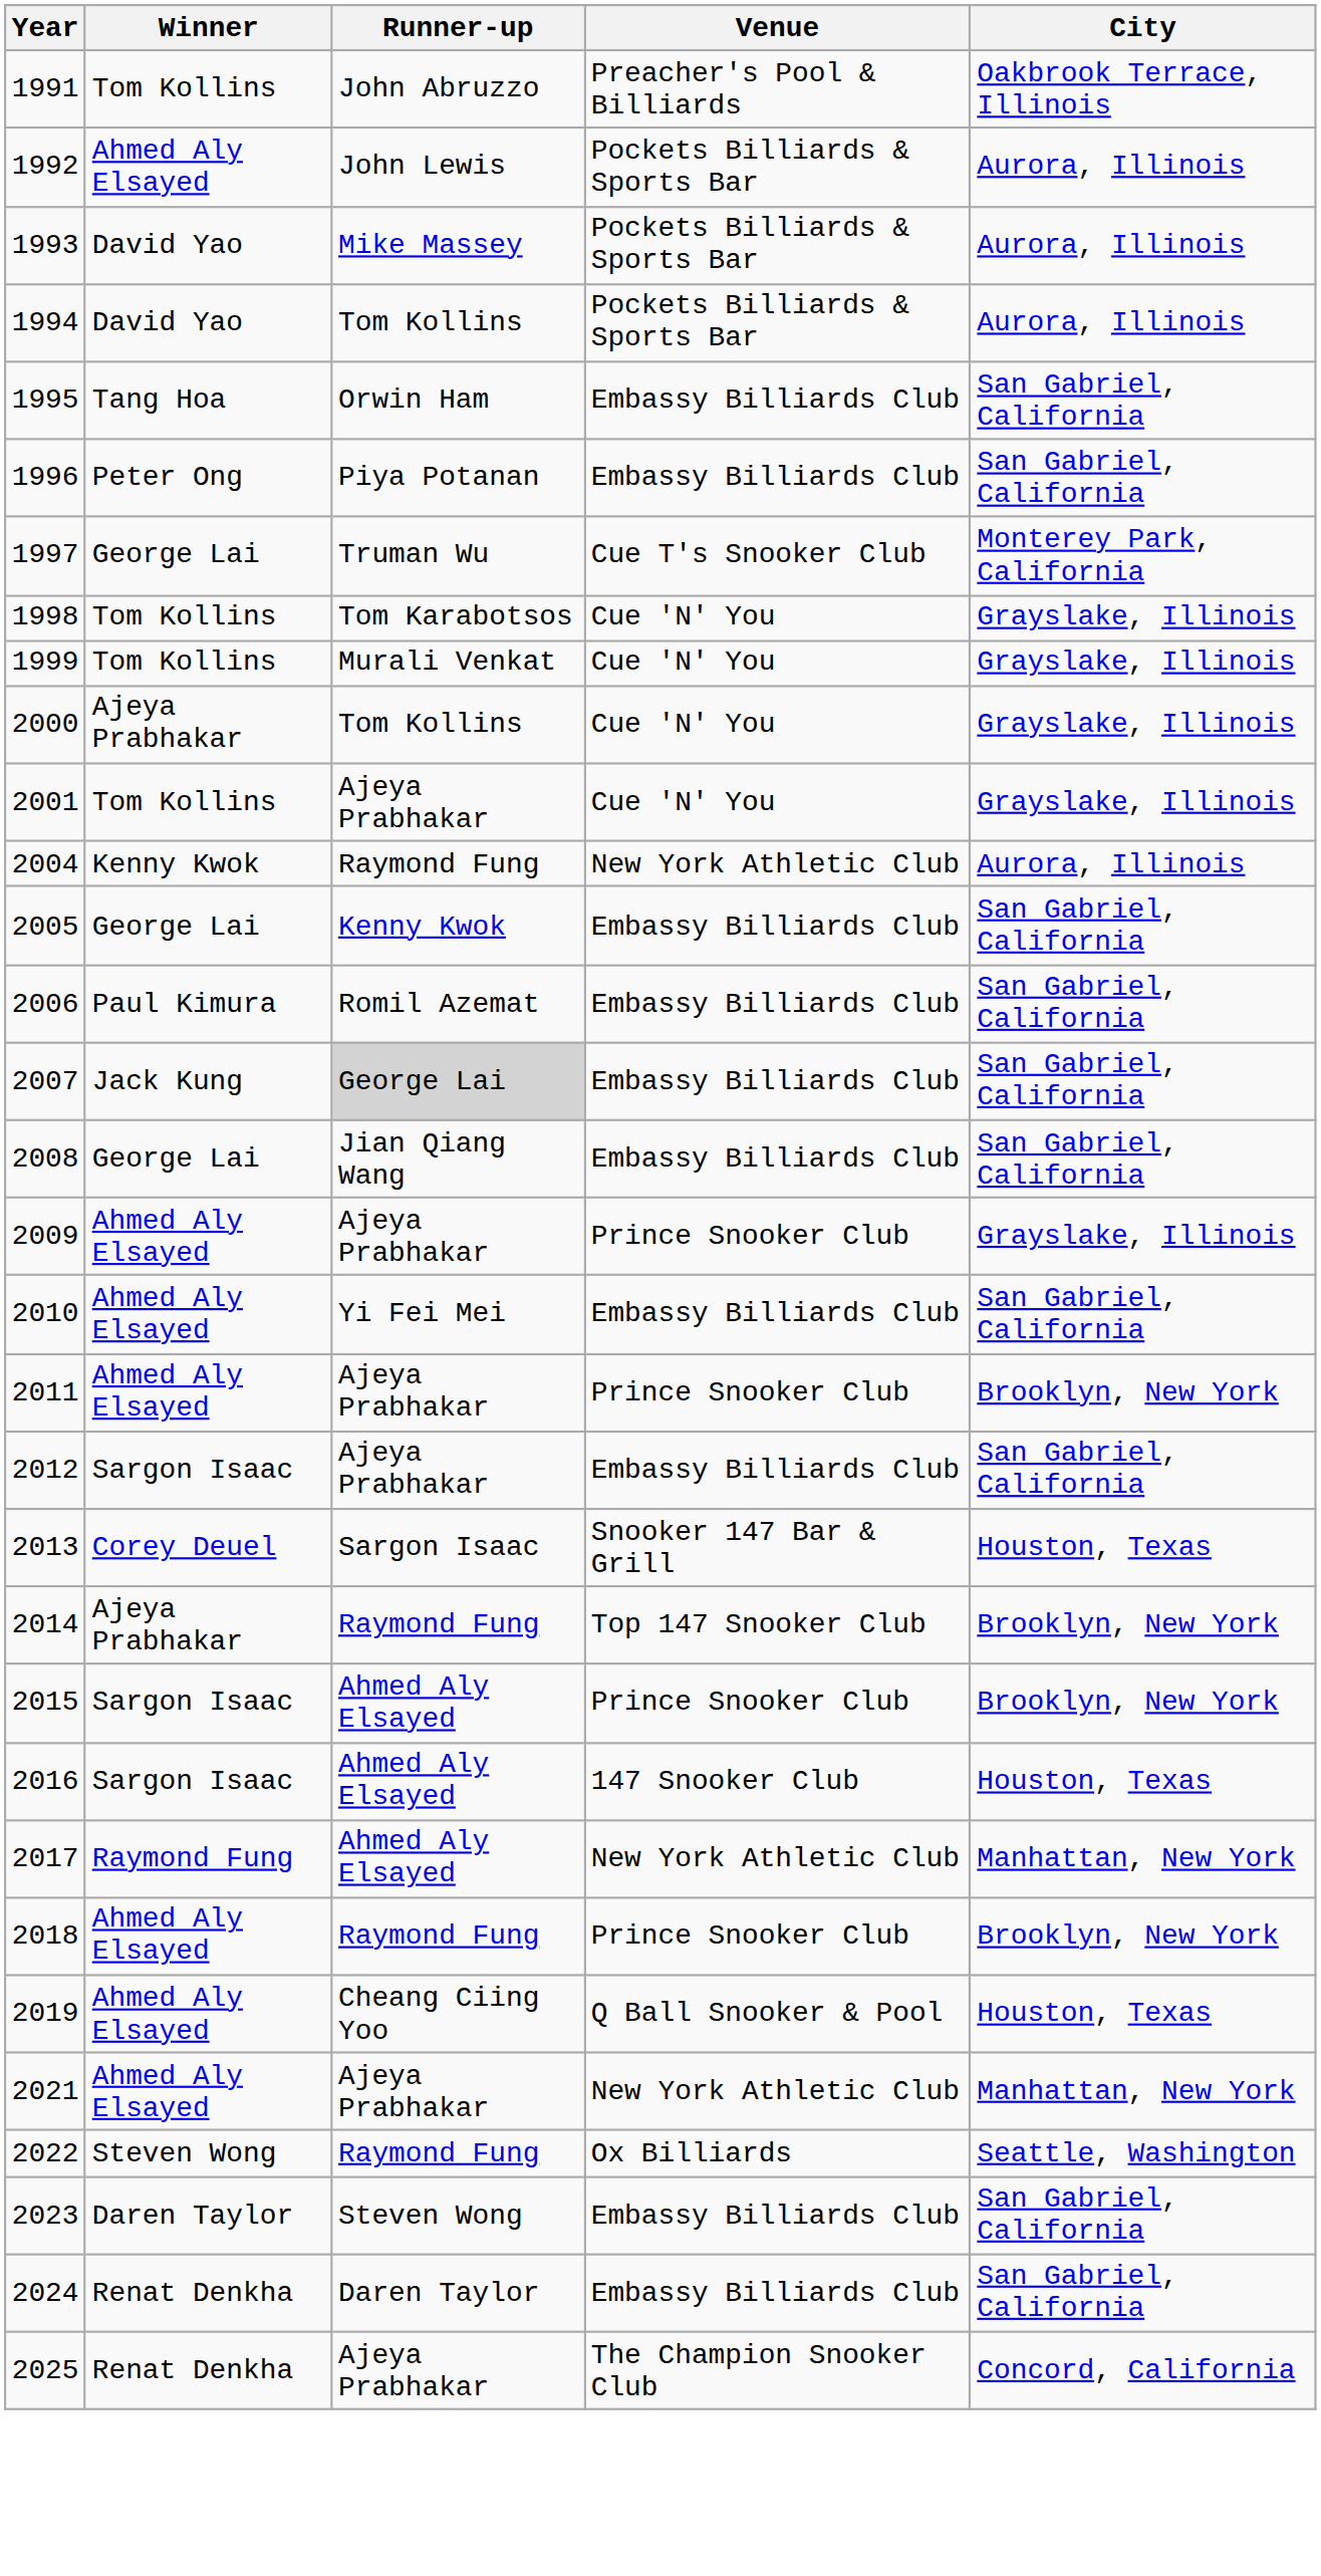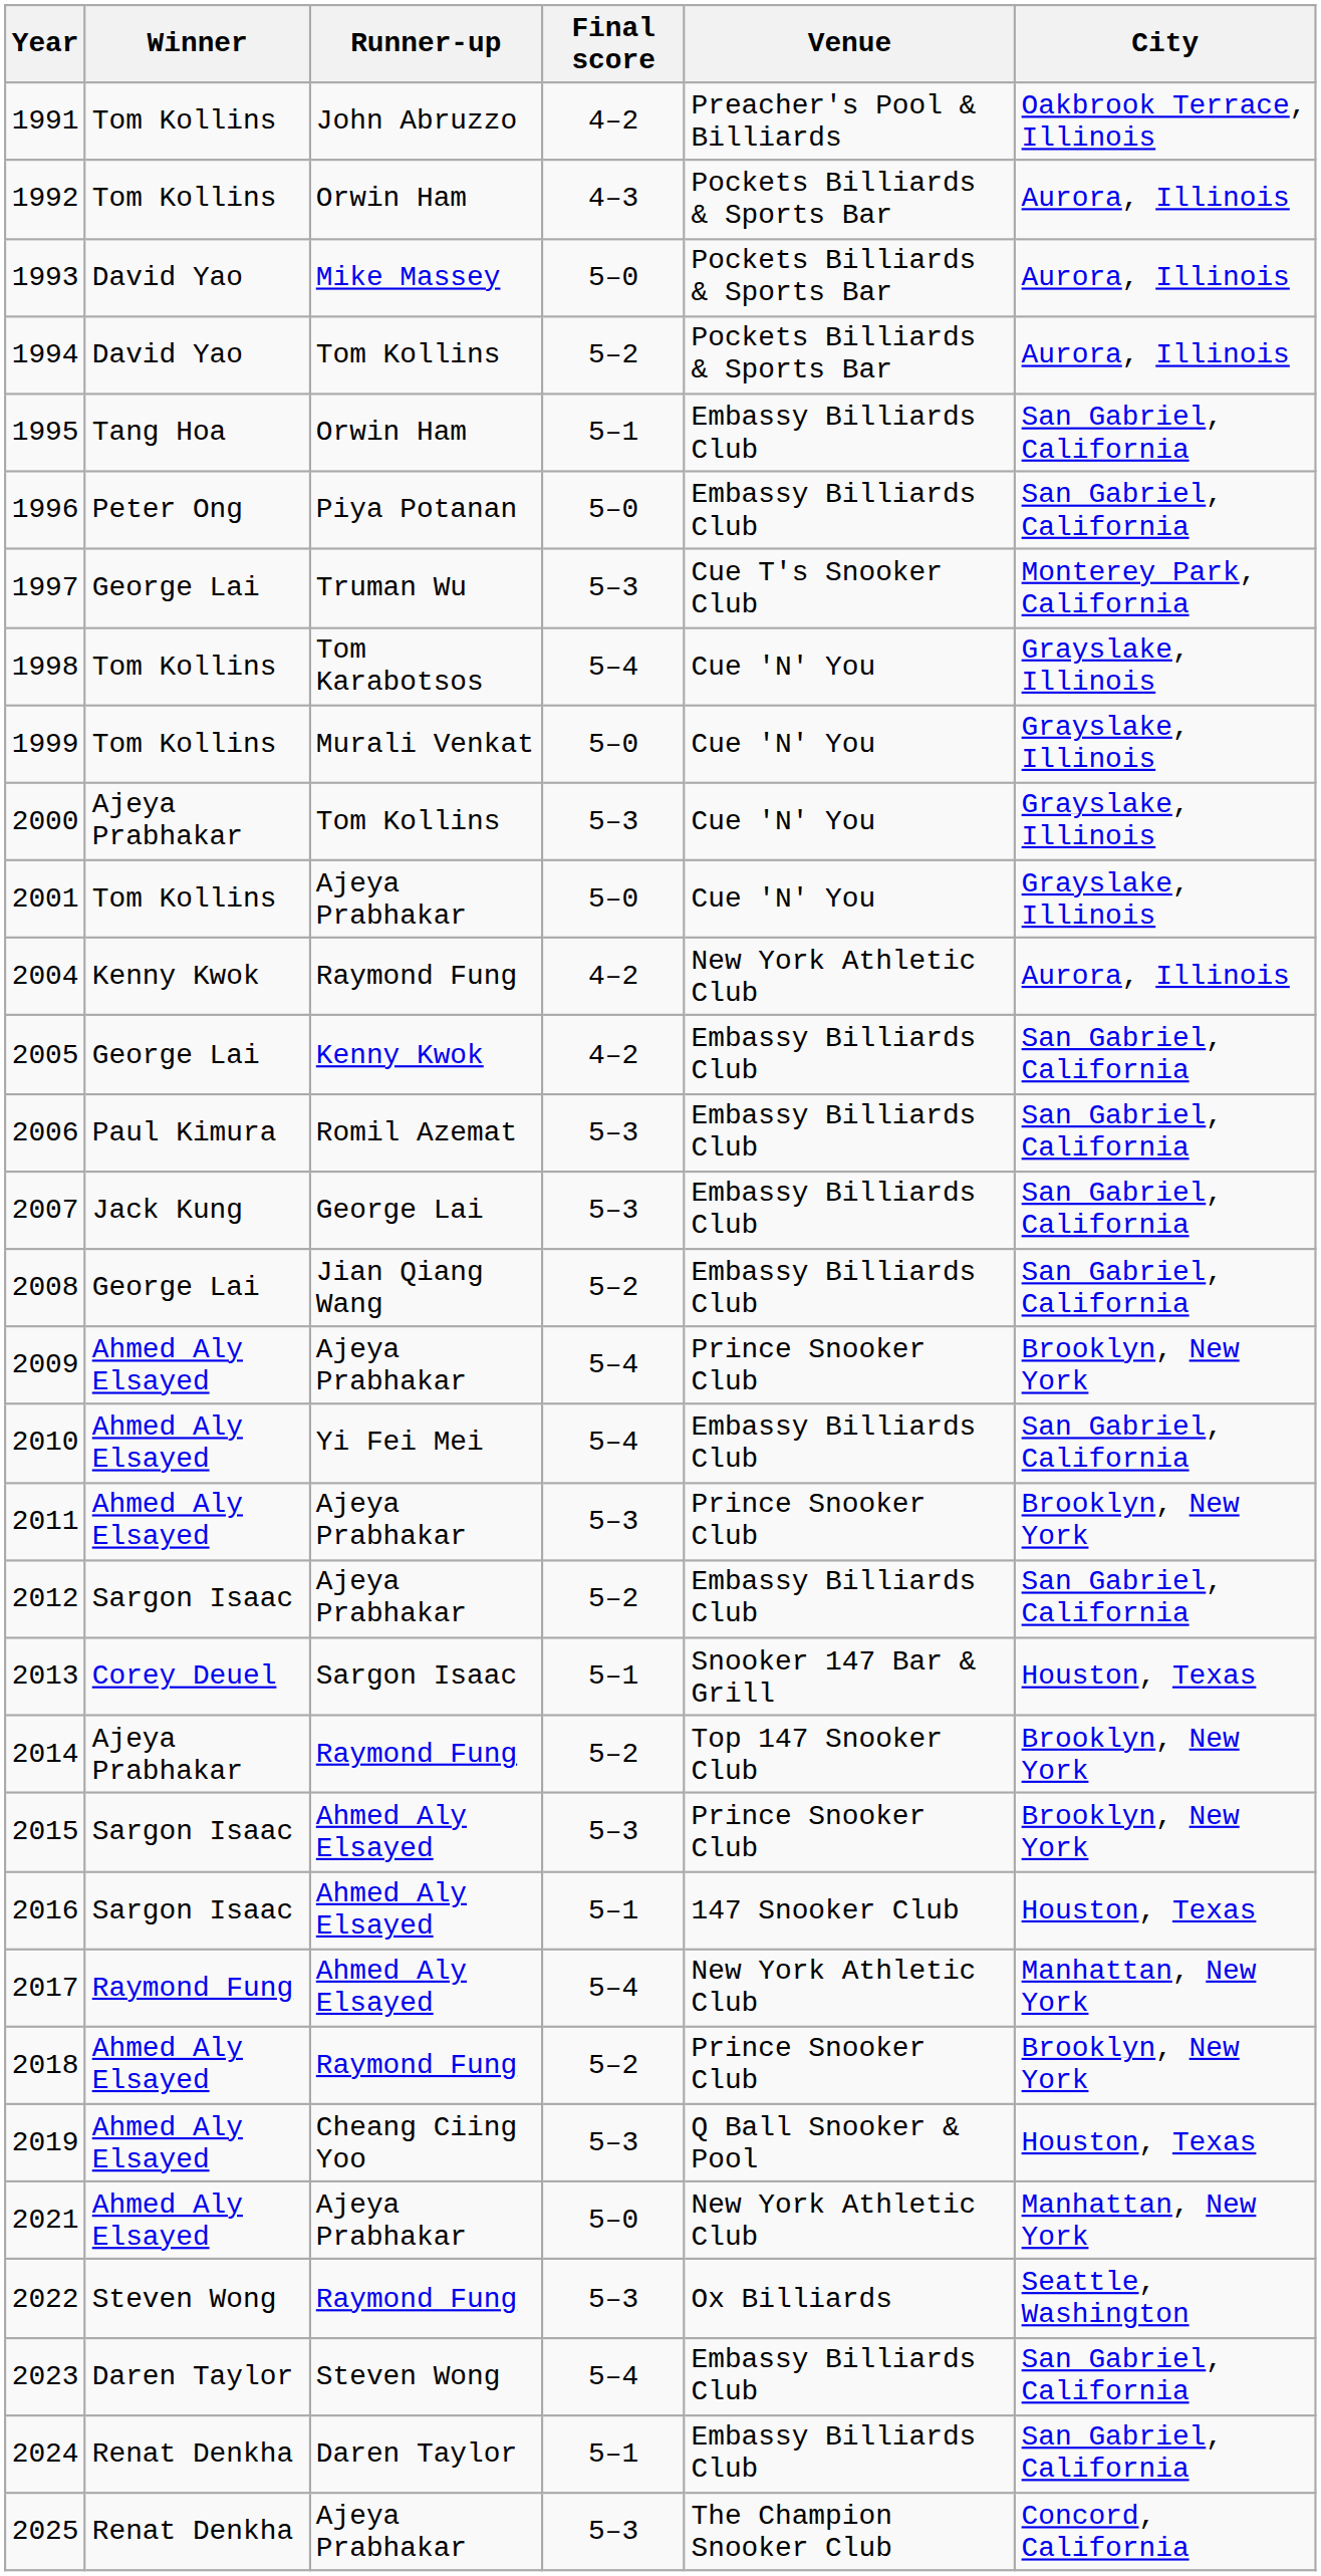+ column: Final score | 4–2 | 4–3 | 5–0 | 5–2 | 5–1 | 5–0 | 5–3 | 5–4 | 5–0 | 5–3 | 5–0 | 4–2 | 4–2 | 5–3 | 5–3 | 5–2 | 5–4 | 5–4 | 5–3 | 5–2 | 5–1 | 5–2 | 5–3 | 5–1 | 5–4 | 5–2 | 5–3 | 5–0 | 5–3 | 5–4 | 5–1 | 5–3
1992 | Winner: Ahmed Aly Elsayed -> Tom Kollins
1992 | Runner-up: John Lewis -> Orwin Ham
2007 | Runner-up: lightgrey background -> no background
2009 | City: Grayslake, Illinois -> Brooklyn, New York
